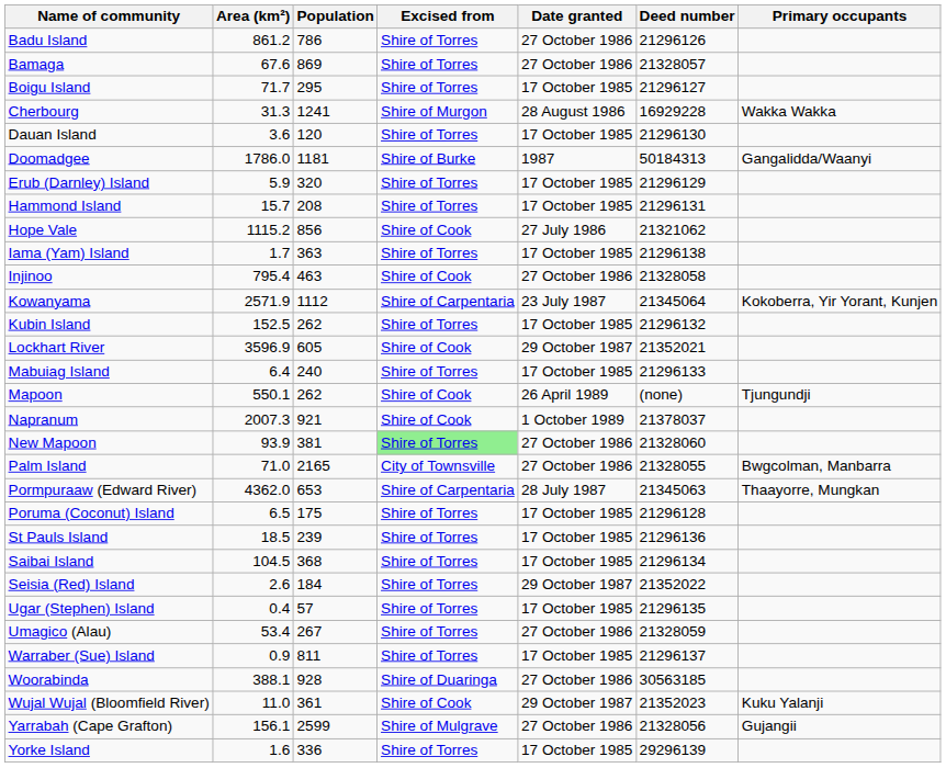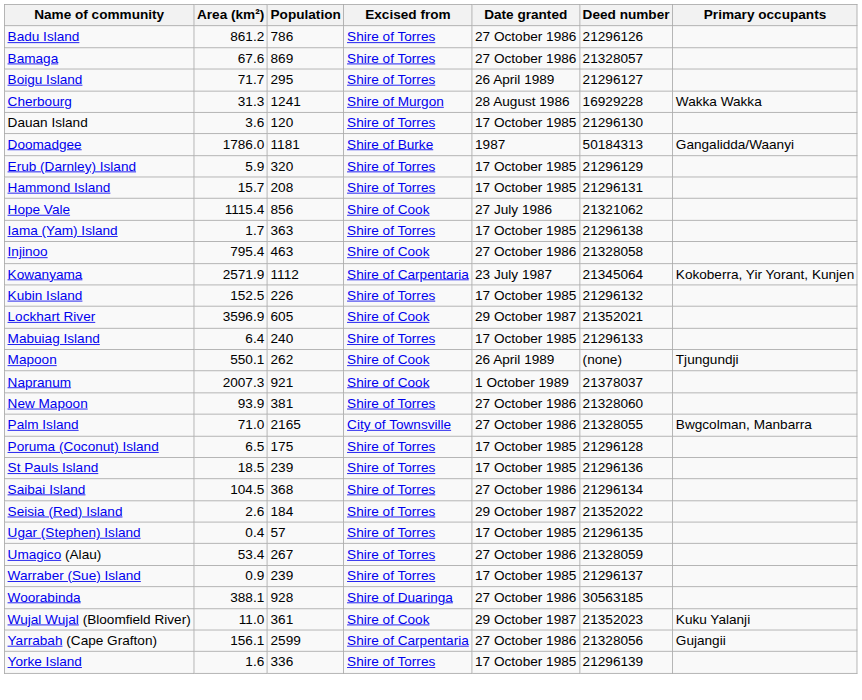Boigu Island | Date granted: 17 October 1985 -> 26 April 1989
Hope Vale | Area (km²): 1115.2 -> 1115.4
Kubin Island | Population: 262 -> 226
New Mapoon | Excised from: lightgreen background -> no background
- row: Pormpuraaw (Edward River) | 4362.0 | 653 | Shire of Carpentaria | 28 July 1987 | 21345063 | Thaayorre, Mungkan
Saibai Island | Date granted: 17 October 1985 -> 27 October 1986
Warraber (Sue) Island | Population: 811 -> 239
Yarrabah (Cape Grafton) | Excised from: Shire of Mulgrave -> Shire of Carpentaria
Yorke Island | Deed number: 29296139 -> 21296139
